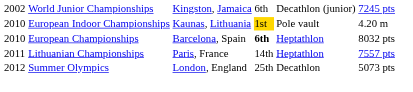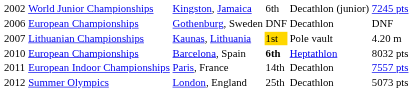+ row: 2006 | European Championships | Gothenburg, Sweden | DNF | Decathlon | DNF
Kaunas, Lithuania | column 1: 2010 -> 2007
Kaunas, Lithuania | column 2: European Indoor Championships -> Lithuanian Championships
Paris, France | column 2: Lithuanian Championships -> European Indoor Championships
Paris, France | column 5: Heptathlon -> Decathlon
